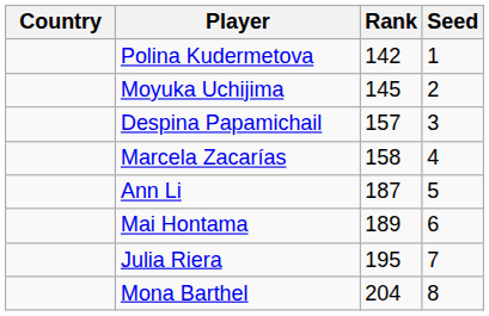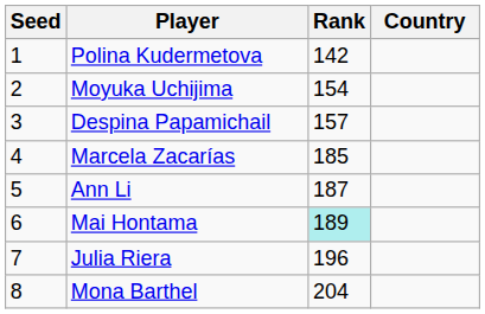columns swapped: Country <-> Seed
Moyuka Uchijima | Rank: 145 -> 154
Marcela Zacarías | Rank: 158 -> 185
Mai Hontama | Rank: no background -> paleturquoise background
Julia Riera | Rank: 195 -> 196
